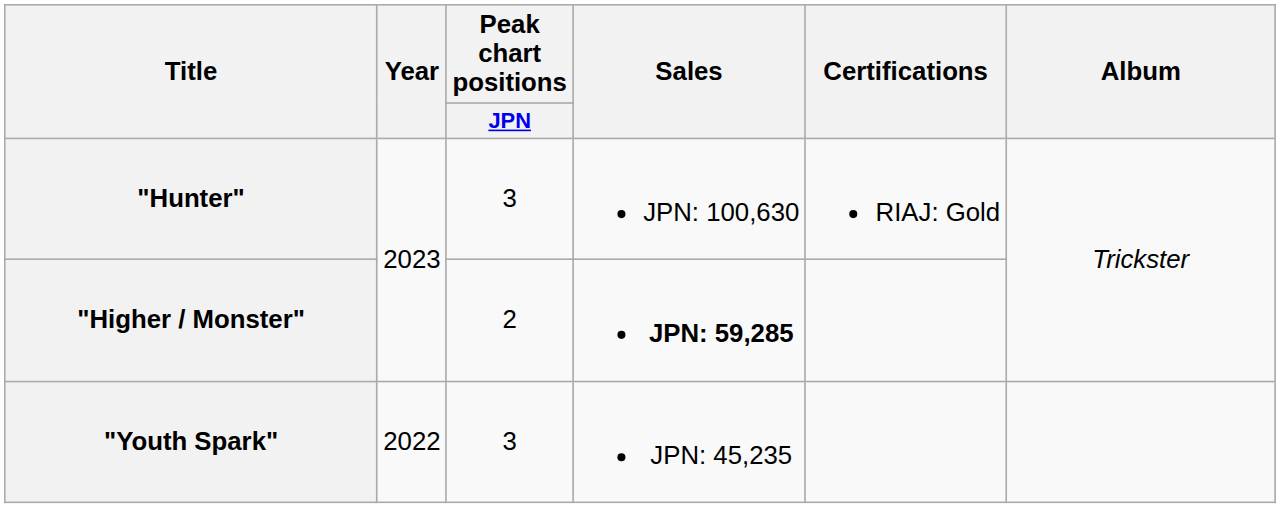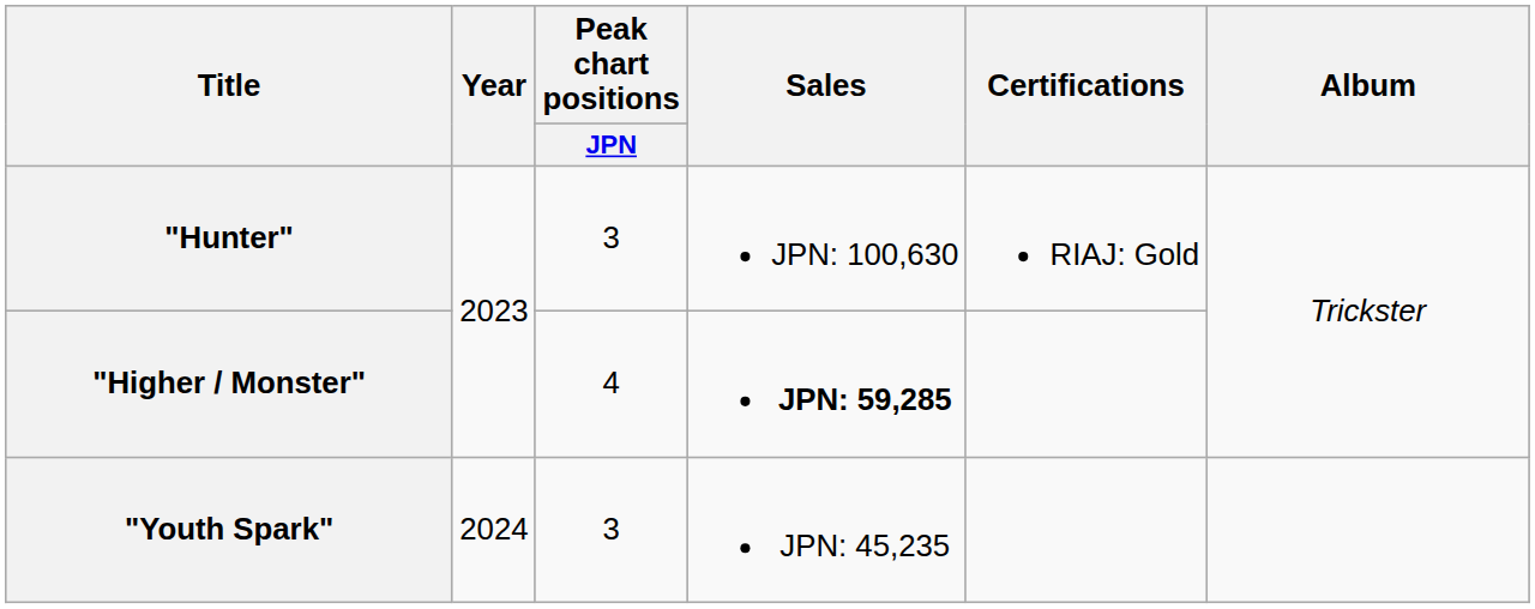"Higher / Monster" | Peak chart positions / JPN: 2 -> 4
"Youth Spark" | Year: 2022 -> 2024
